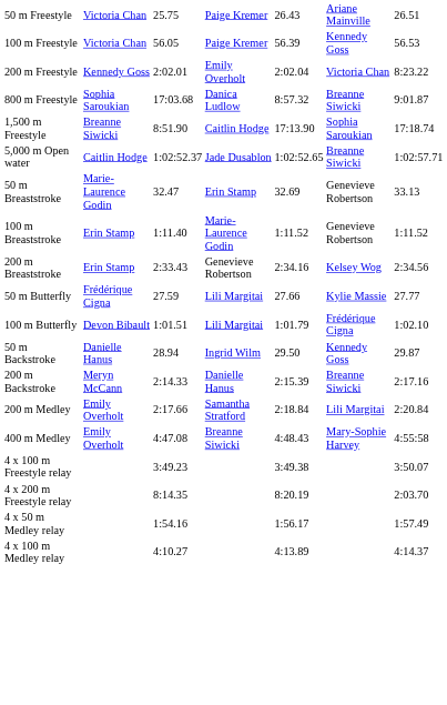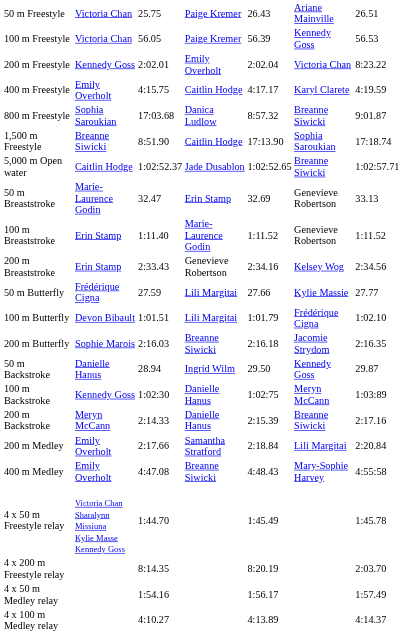+ row: 400 m Freestyle | Emily Overholt | 4:15.75 | Caitlin Hodge | 4:17.17 | Karyl Clarete | 4:19.59
+ row: 200 m Butterfly | Sophie Marois | 2:16.03 | Breanne Siwicki | 2:16.18 | Jacomie Strydom | 2:16.35
+ row: 100 m Backstroke | Kennedy Goss | 1:02:30 | Danielle Hanus | 1:02:75 | Meryn McCann | 1:03:89
+ row: 4 x 50 m Freestyle relay | Victoria Chan Sharalynn Missiuna Kylie Masse Kennedy Goss | 1:44.70 | 1:45.49 | 1:45.78
- row: 4 x 100 m Freestyle relay | 3:49.23 | 3:49.38 | 3:50.07
